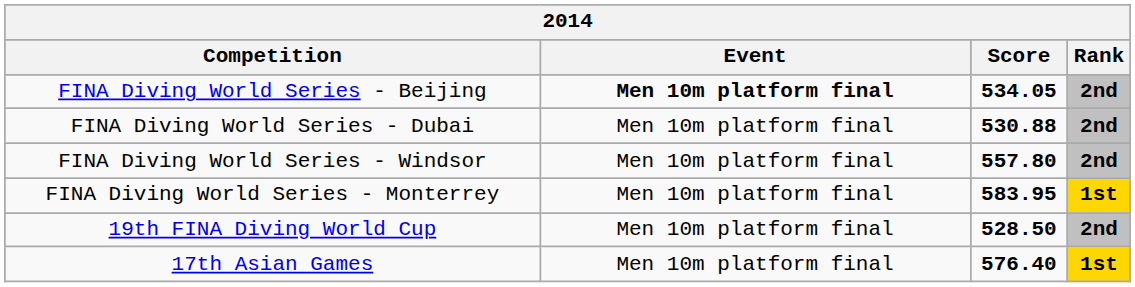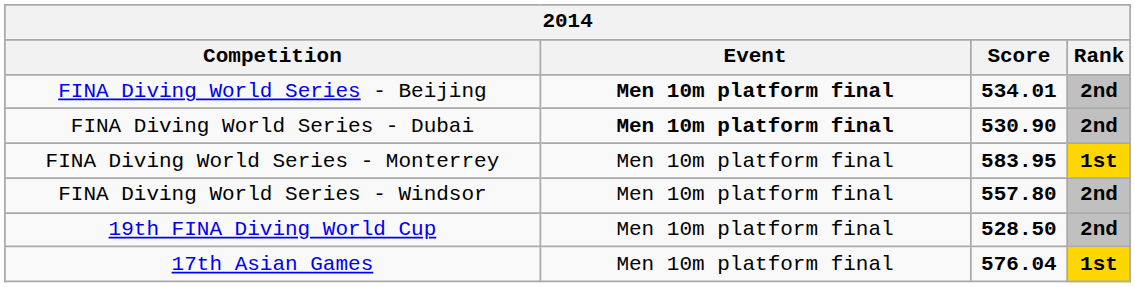FINA Diving World Series - Beijing | Score: 534.05 -> 534.01
FINA Diving World Series - Dubai | Event: normal -> bold
FINA Diving World Series - Dubai | Score: 530.88 -> 530.90
rows swapped: FINA Diving World Series - Windsor <-> FINA Diving World Series - Monterrey
17th Asian Games | Score: 576.40 -> 576.04
